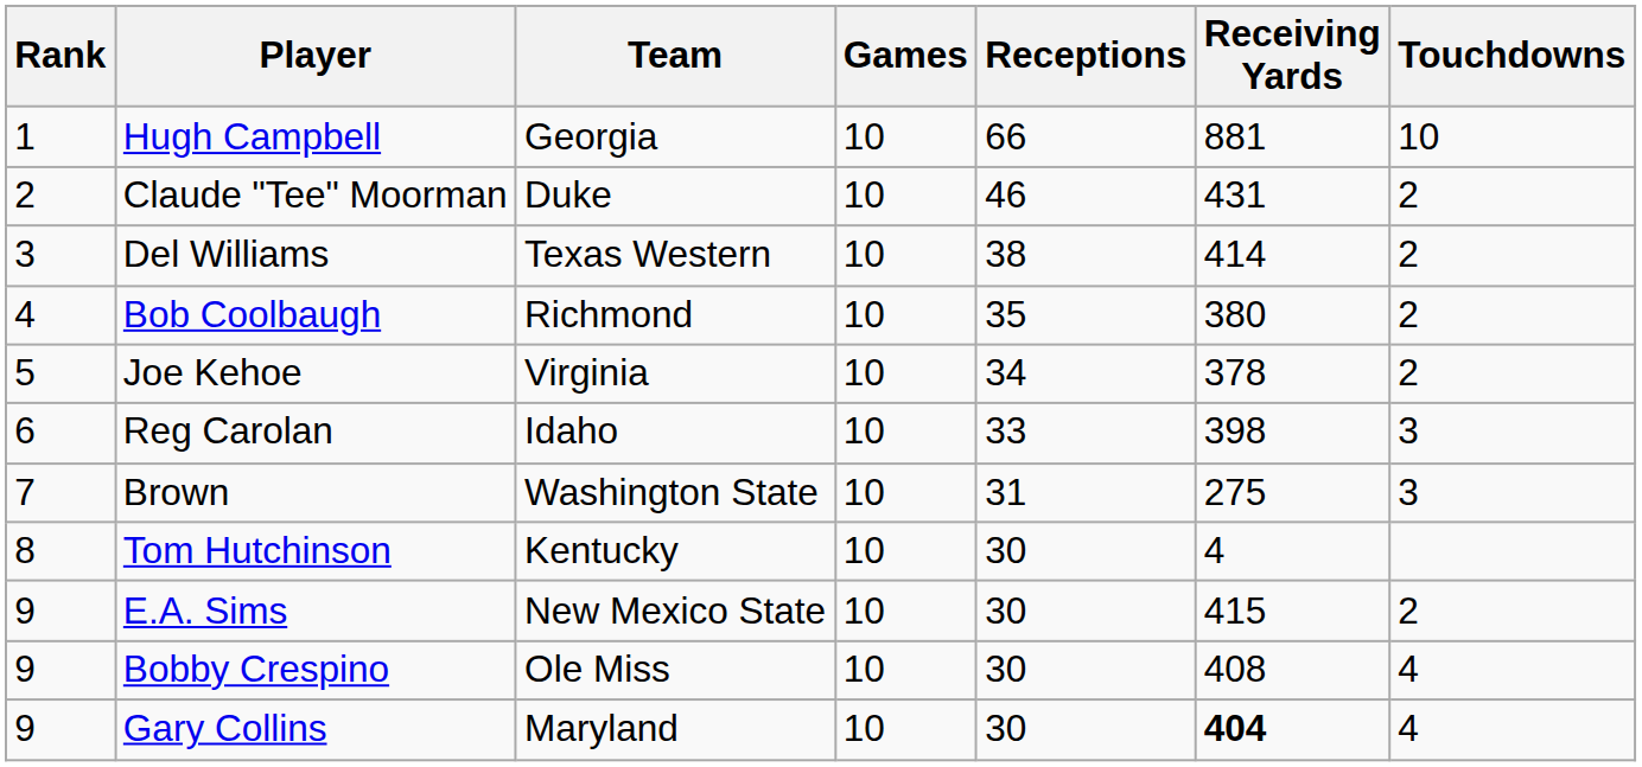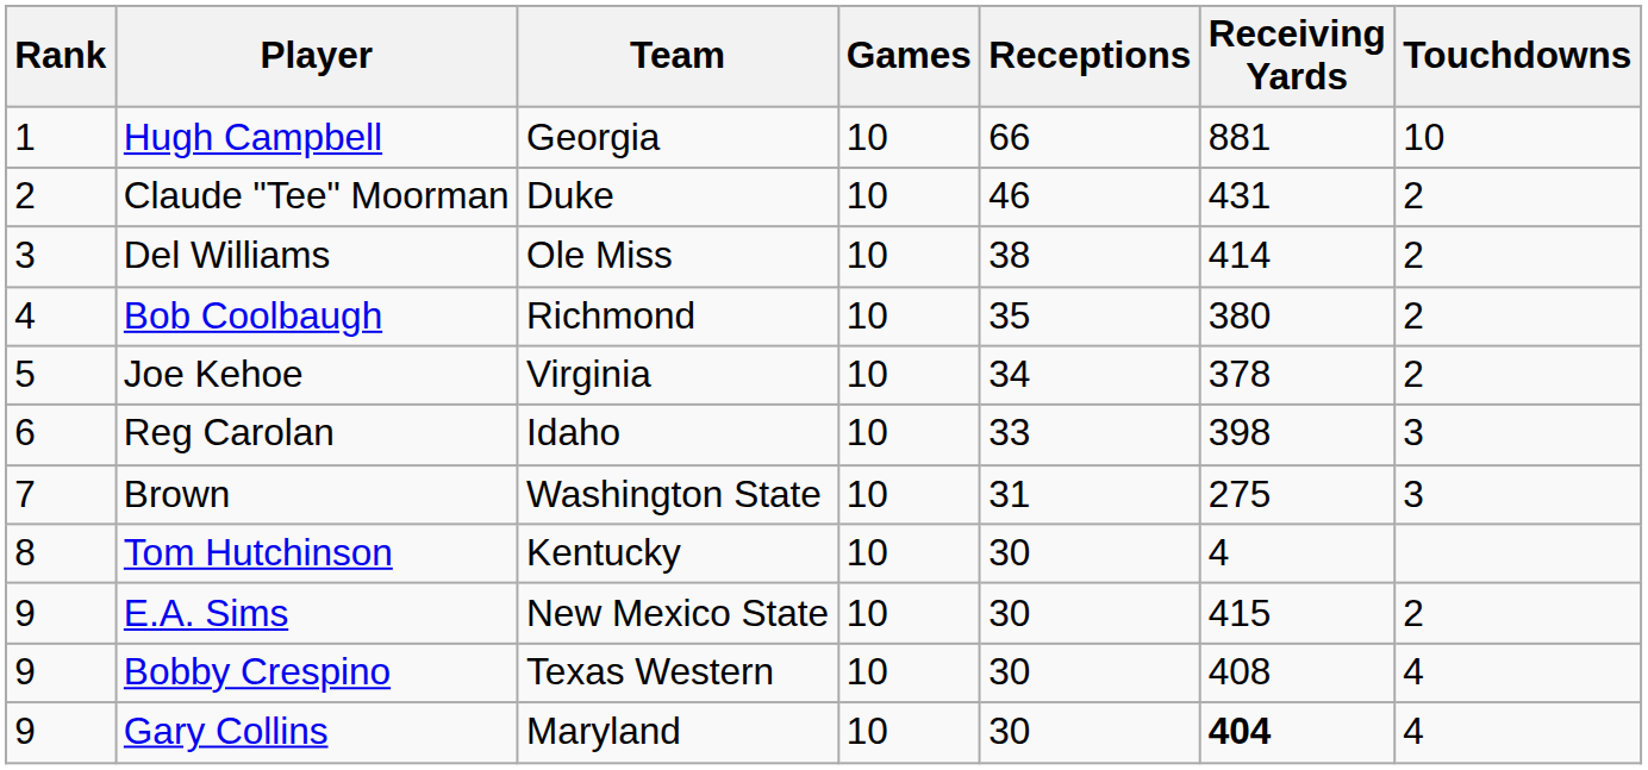Del Williams | Team: Texas Western -> Ole Miss
Bobby Crespino | Team: Ole Miss -> Texas Western
